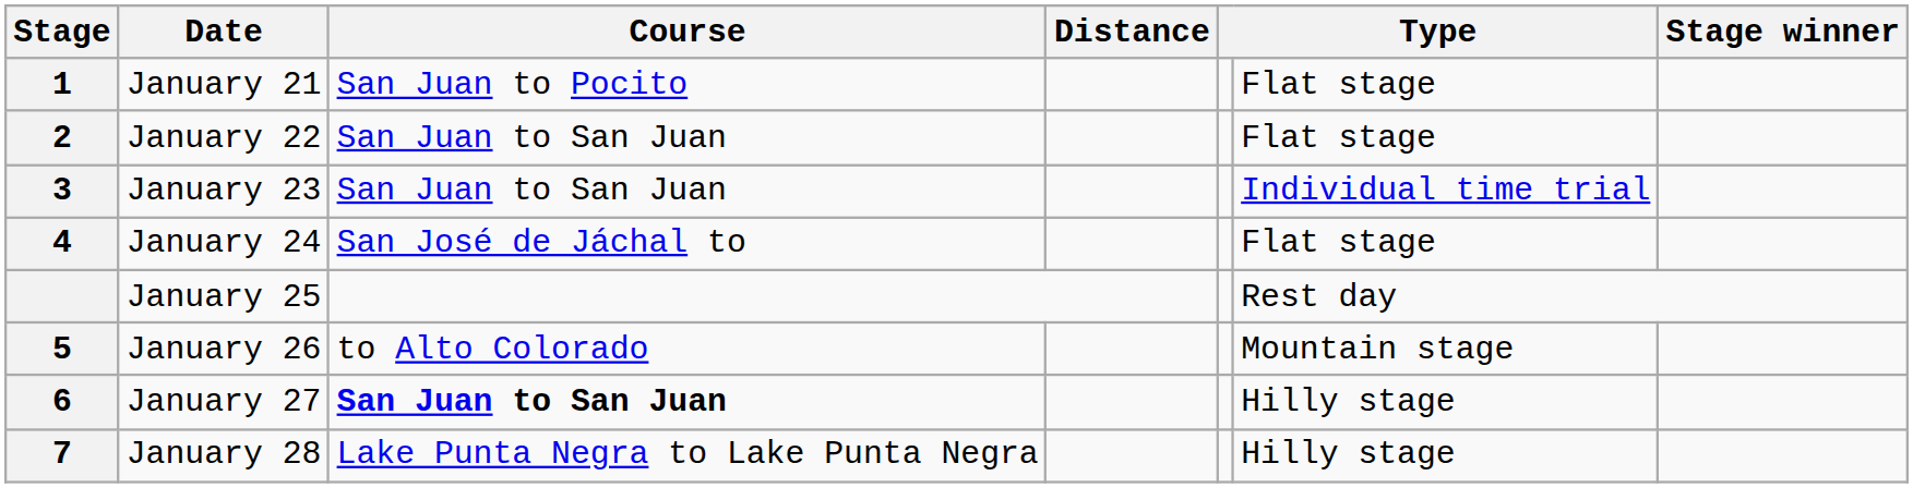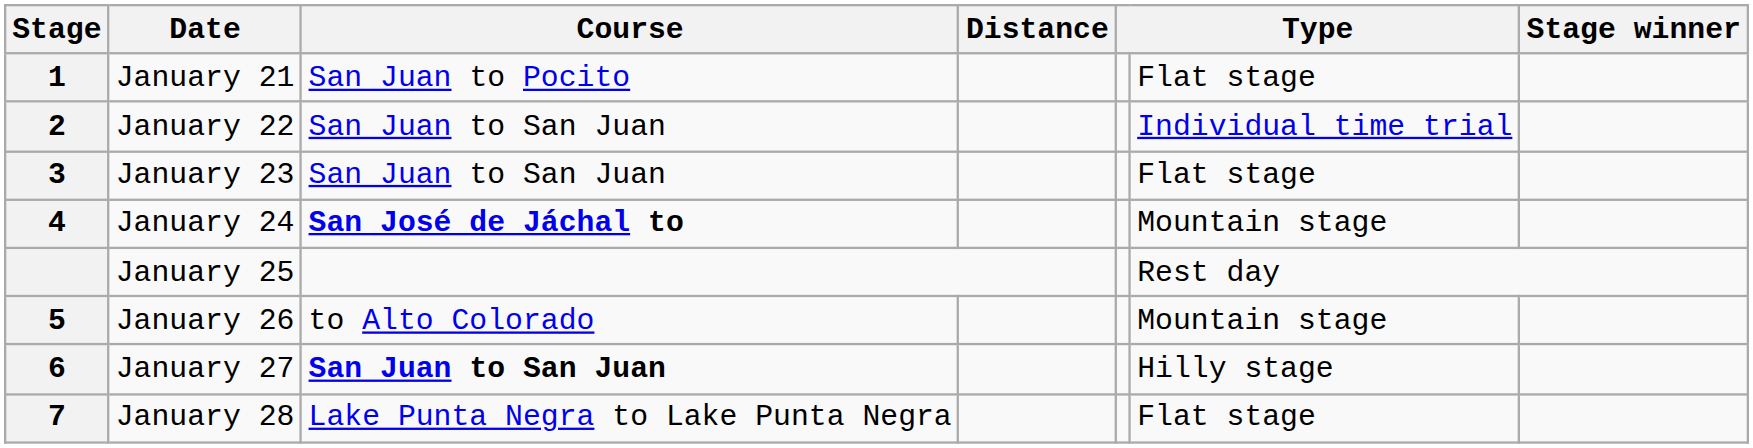January 22 | column 6: Flat stage -> Individual time trial
January 23 | column 6: Individual time trial -> Flat stage
January 24 | Course: normal -> bold
January 24 | column 6: Flat stage -> Mountain stage
January 28 | column 6: Hilly stage -> Flat stage
